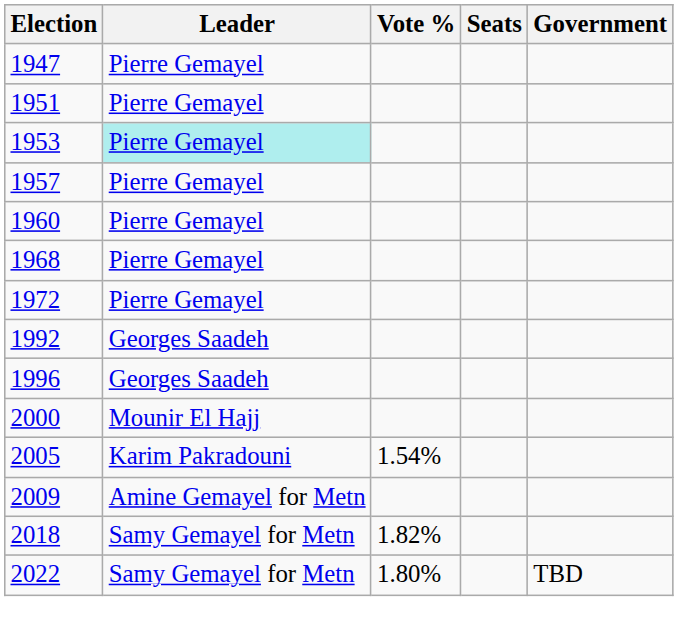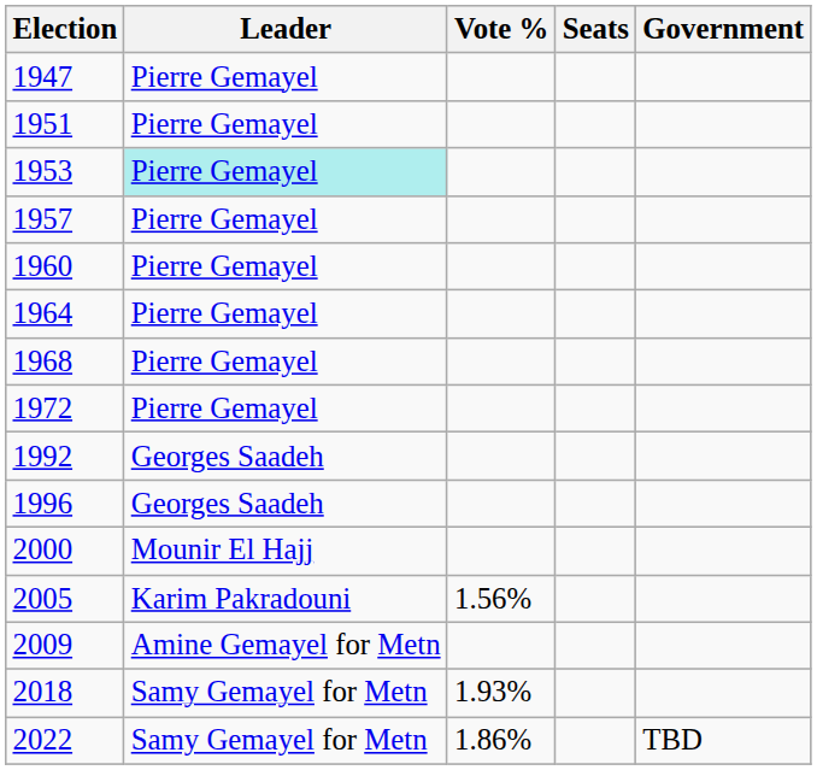+ row: 1964 | Pierre Gemayel
2005 | Vote %: 1.54% -> 1.56%
2018 | Vote %: 1.82% -> 1.93%
2022 | Vote %: 1.80% -> 1.86%
